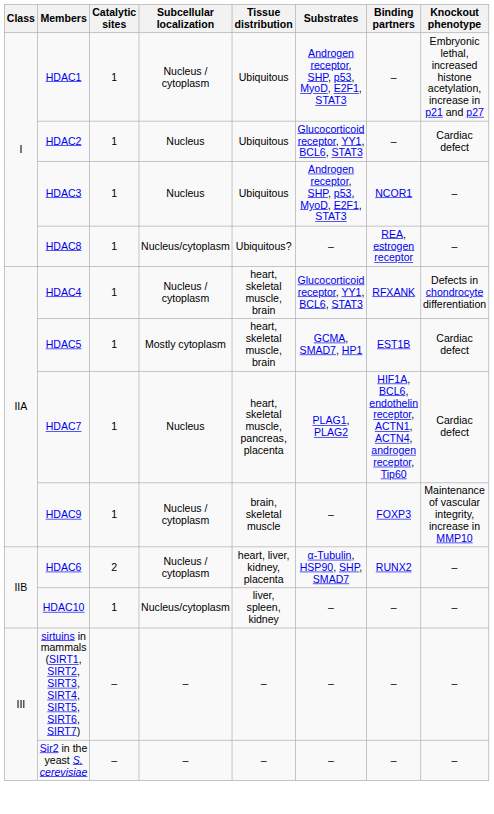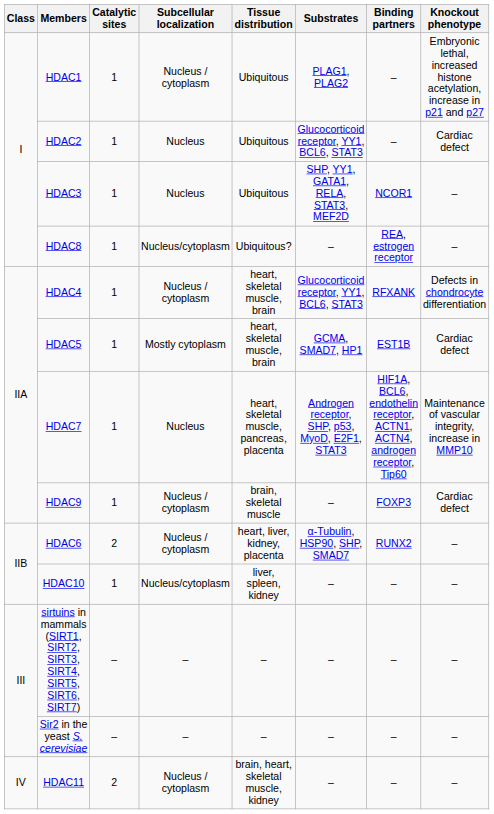HDAC1 | Substrates: Androgen receptor, SHP, p53, MyoD, E2F1, STAT3 -> PLAG1, PLAG2
HDAC3 | Substrates: Androgen receptor, SHP, p53, MyoD, E2F1, STAT3 -> SHP, YY1, GATA1, RELA, STAT3, MEF2D
HDAC7 | Substrates: PLAG1, PLAG2 -> Androgen receptor, SHP, p53, MyoD, E2F1, STAT3
HDAC7 | Knockout phenotype: Cardiac defect -> Maintenance of vascular integrity, increase in MMP10
HDAC9 | Knockout phenotype: Maintenance of vascular integrity, increase in MMP10 -> Cardiac defect
+ row: IV | HDAC11 | 2 | Nucleus / cytoplasm | brain, heart, skeletal muscle, kidney | – | – | –
